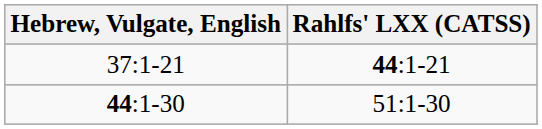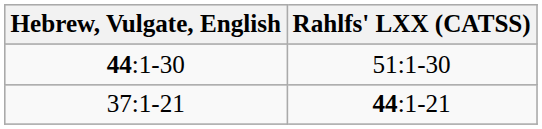rows swapped: 44:1-30 <-> 37:1-21
